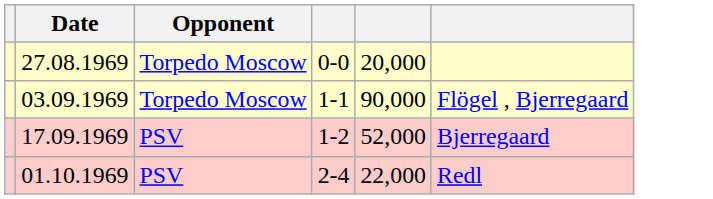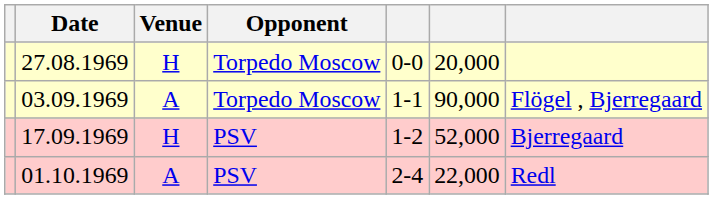+ column: Venue | H | A | H | A
